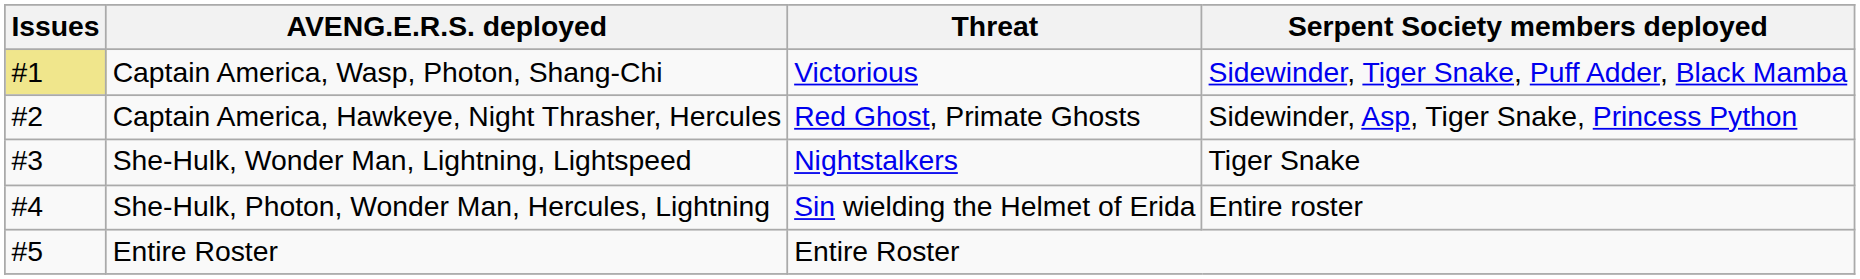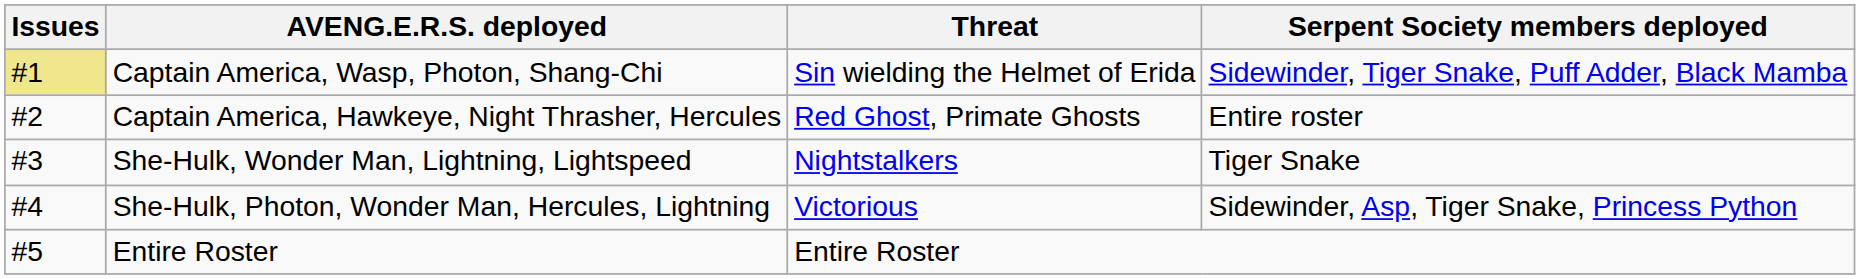Captain America, Wasp, Photon, Shang-Chi | Threat: Victorious -> Sin wielding the Helmet of Erida
Captain America, Hawkeye, Night Thrasher, Hercules | Serpent Society members deployed: Sidewinder, Asp, Tiger Snake, Princess Python -> Entire roster
She-Hulk, Photon, Wonder Man, Hercules, Lightning | Threat: Sin wielding the Helmet of Erida -> Victorious
She-Hulk, Photon, Wonder Man, Hercules, Lightning | Serpent Society members deployed: Entire roster -> Sidewinder, Asp, Tiger Snake, Princess Python
